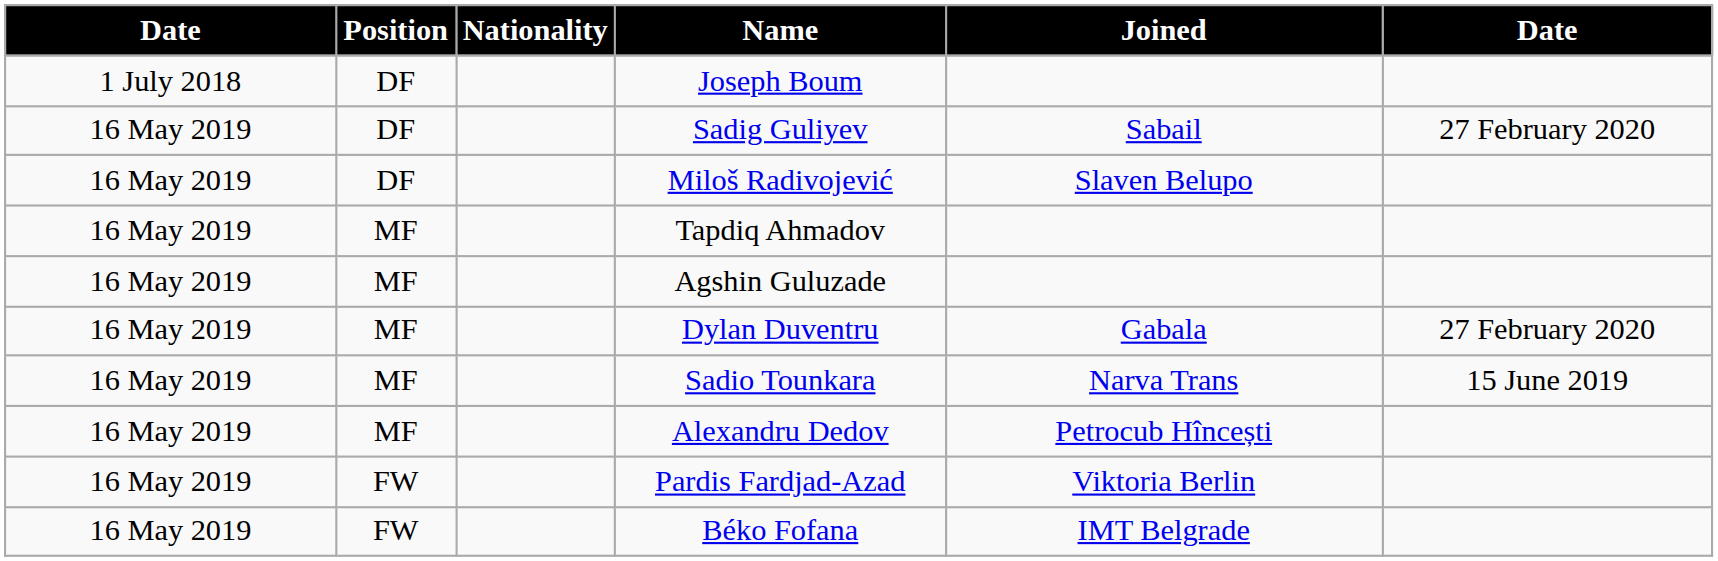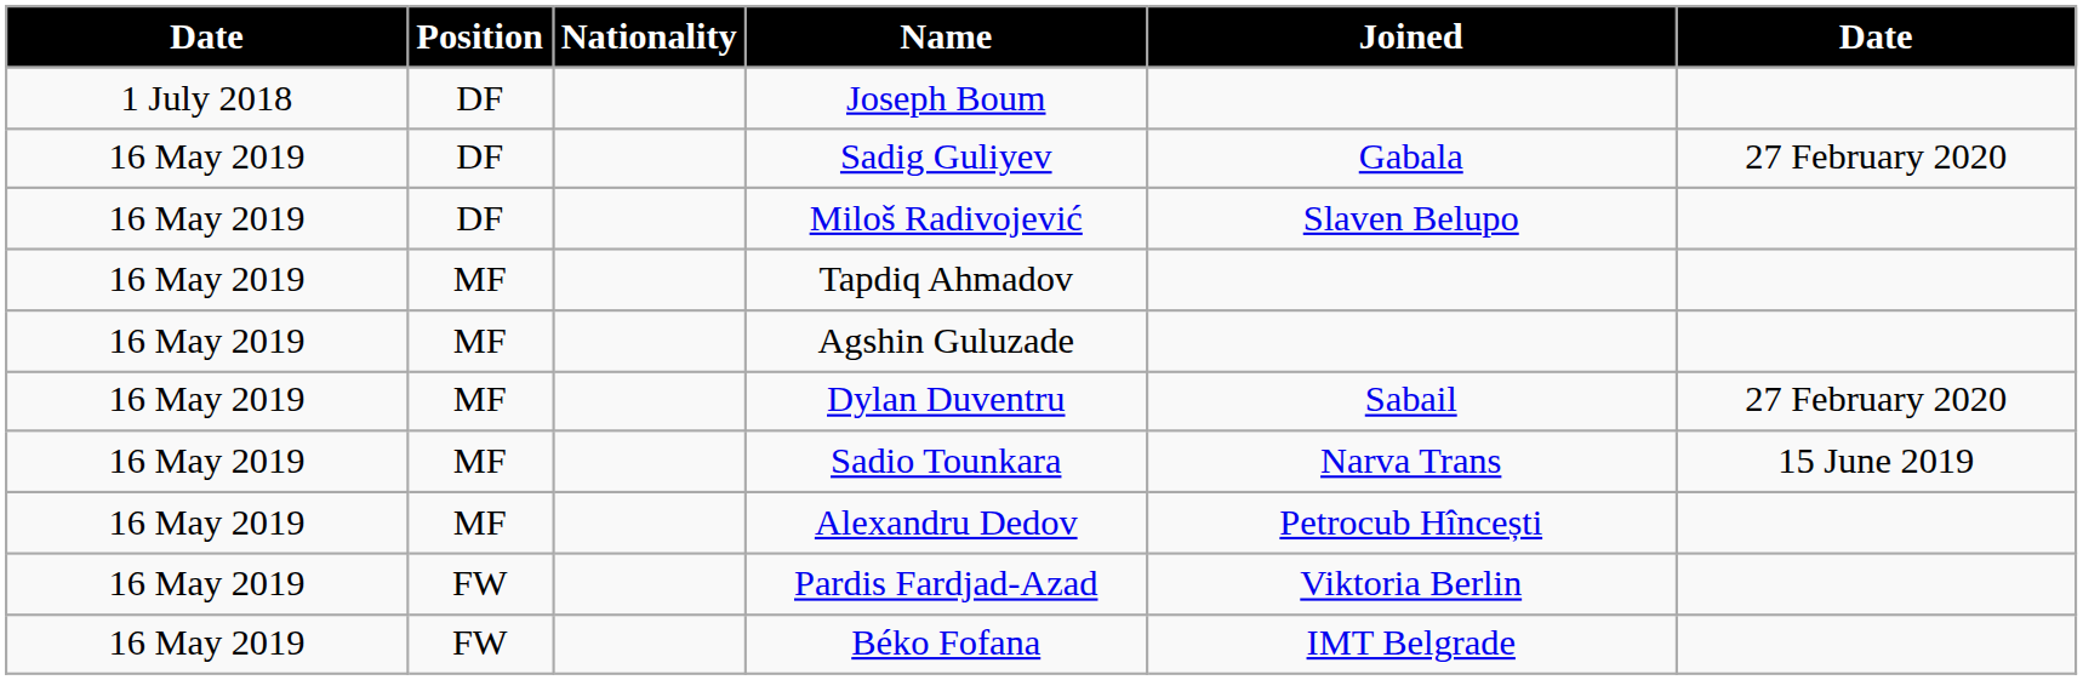Sadig Guliyev | Joined: Sabail -> Gabala
Dylan Duventru | Joined: Gabala -> Sabail
